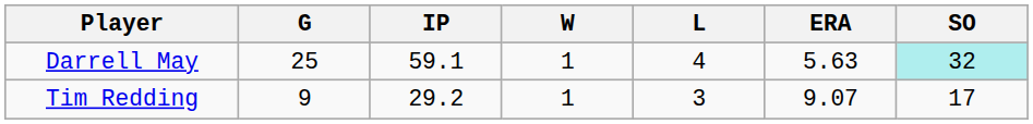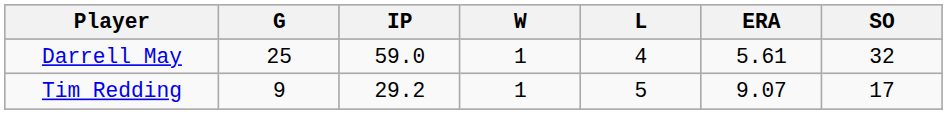Darrell May | IP: 59.1 -> 59.0
Darrell May | ERA: 5.63 -> 5.61
Darrell May | SO: paleturquoise background -> no background
Tim Redding | L: 3 -> 5
